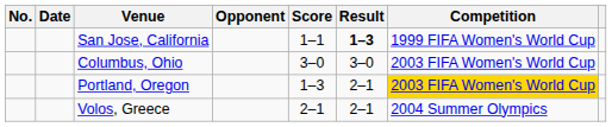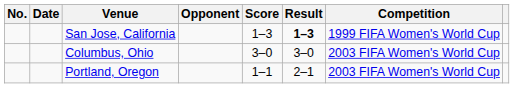San Jose, California | Score: 1–1 -> 1–3
Portland, Oregon | Score: 1–3 -> 1–1
Portland, Oregon | Competition: gold background -> no background
- row: Volos, Greece | 2–1 | 2–1 | 2004 Summer Olympics
